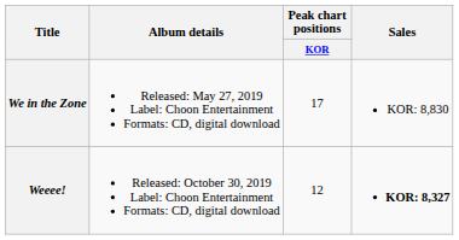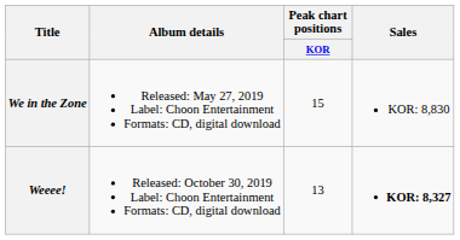We in the Zone | Peak chart positions / KOR: 17 -> 15
Weeee! | Peak chart positions / KOR: 12 -> 13
